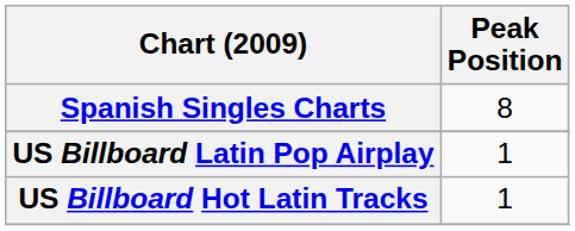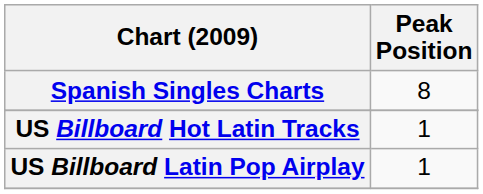rows swapped: US Billboard Hot Latin Tracks <-> US Billboard Latin Pop Airplay
